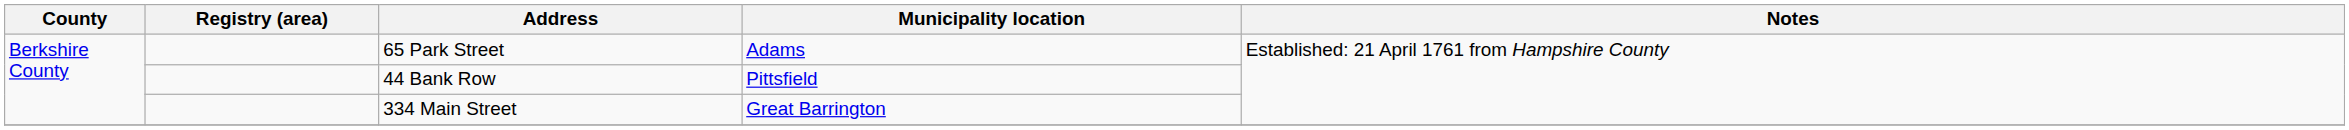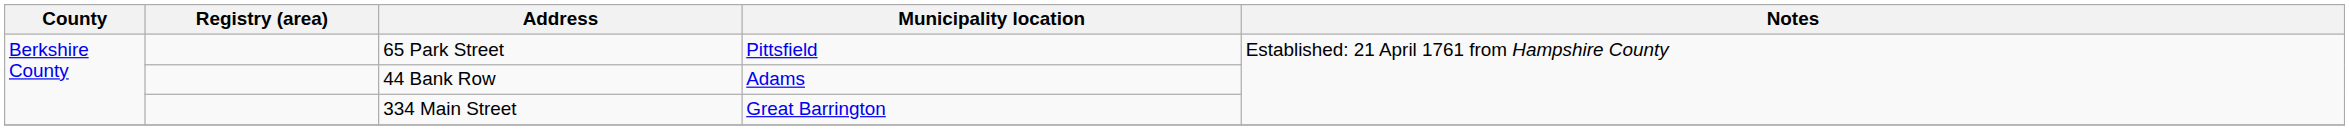65 Park Street | Municipality location: Adams -> Pittsfield
44 Bank Row | Municipality location: Pittsfield -> Adams
